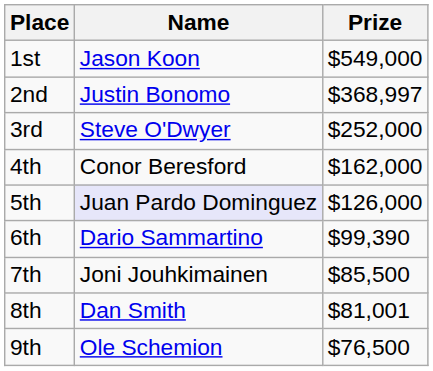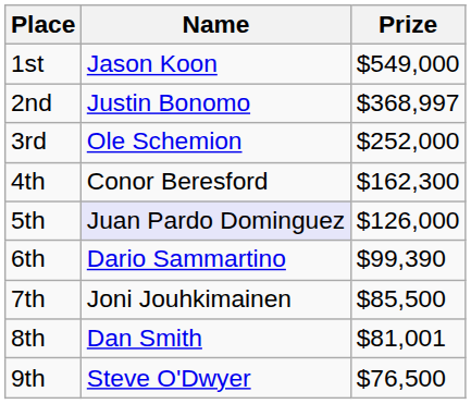3rd | Name: Steve O'Dwyer -> Ole Schemion
4th | Prize: $162,000 -> $162,300
9th | Name: Ole Schemion -> Steve O'Dwyer
